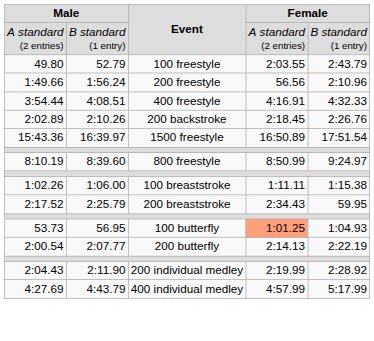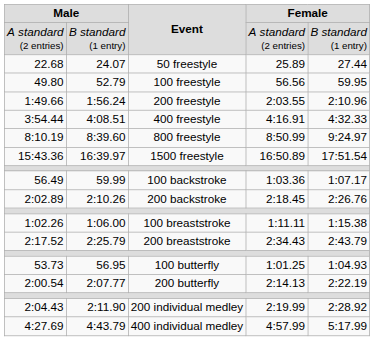+ row: 22.68 | 24.07 | 50 freestyle | 25.89 | 27.44
49.80 | column 4: 2:03.55 -> 56.56
49.80 | column 5: 2:43.79 -> 59.95
1:49.66 | column 4: 56.56 -> 2:03.55
rows swapped: 8:10.19 <-> 2:02.89
+ row: 56.49 | 59.99 | 100 backstroke | 1:03.36 | 1:07.17
2:17.52 | column 5: 59.95 -> 2:43.79
53.73 | column 4: lightsalmon background -> no background
